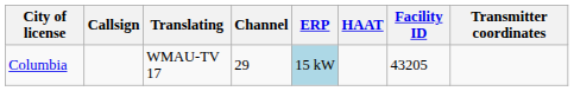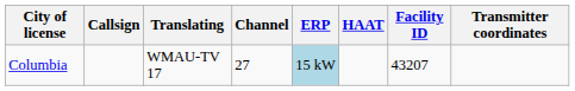Columbia | Channel: 29 -> 27
Columbia | Facility ID: 43205 -> 43207
